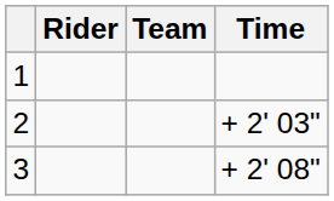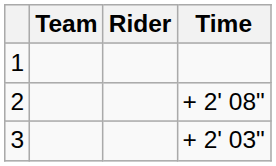columns swapped: Rider <-> Team
2 | Time: + 2' 03" -> + 2' 08"
3 | Time: + 2' 08" -> + 2' 03"
